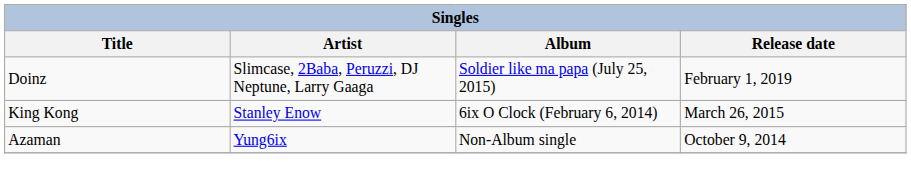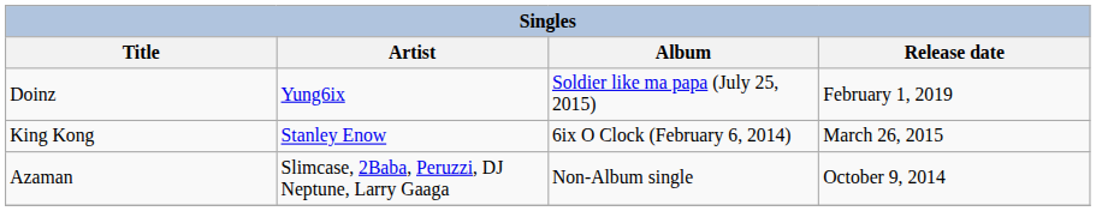Doinz | Artist: Slimcase, 2Baba, Peruzzi, DJ Neptune, Larry Gaaga -> Yung6ix
Azaman | Artist: Yung6ix -> Slimcase, 2Baba, Peruzzi, DJ Neptune, Larry Gaaga
